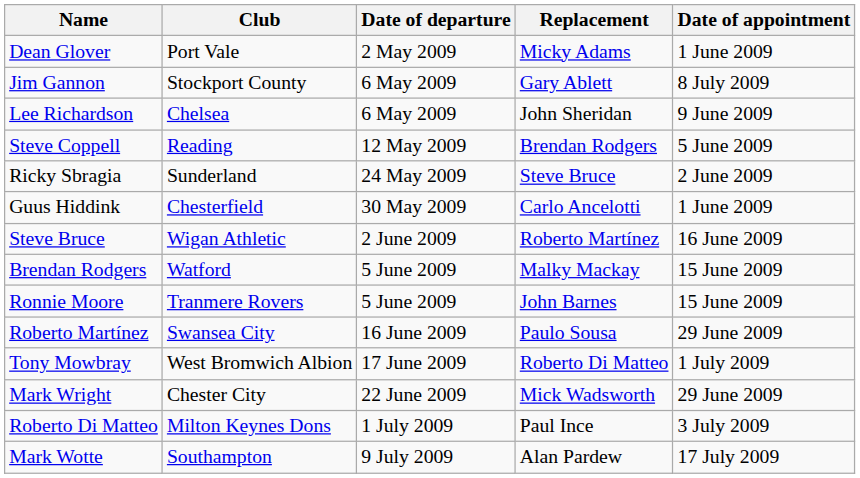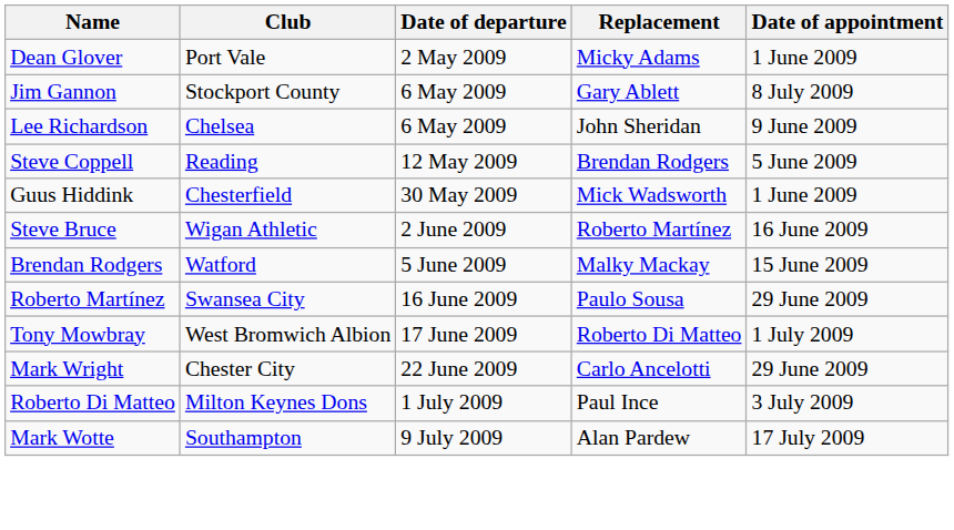- row: Ricky Sbragia | Sunderland | 24 May 2009 | Steve Bruce | 2 June 2009
Guus Hiddink | Replacement: Carlo Ancelotti -> Mick Wadsworth
- row: Ronnie Moore | Tranmere Rovers | 5 June 2009 | John Barnes | 15 June 2009
Mark Wright | Replacement: Mick Wadsworth -> Carlo Ancelotti
